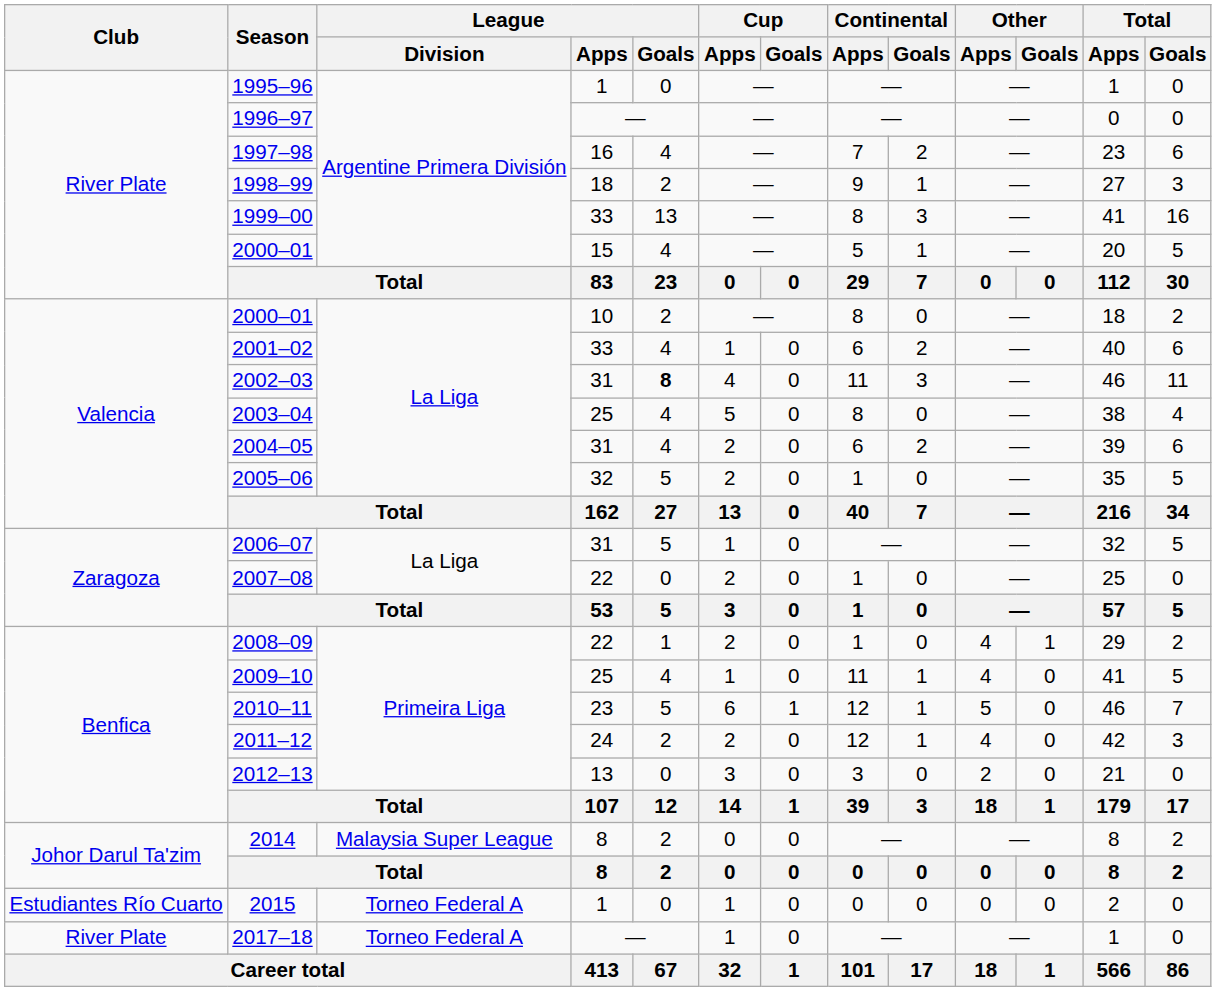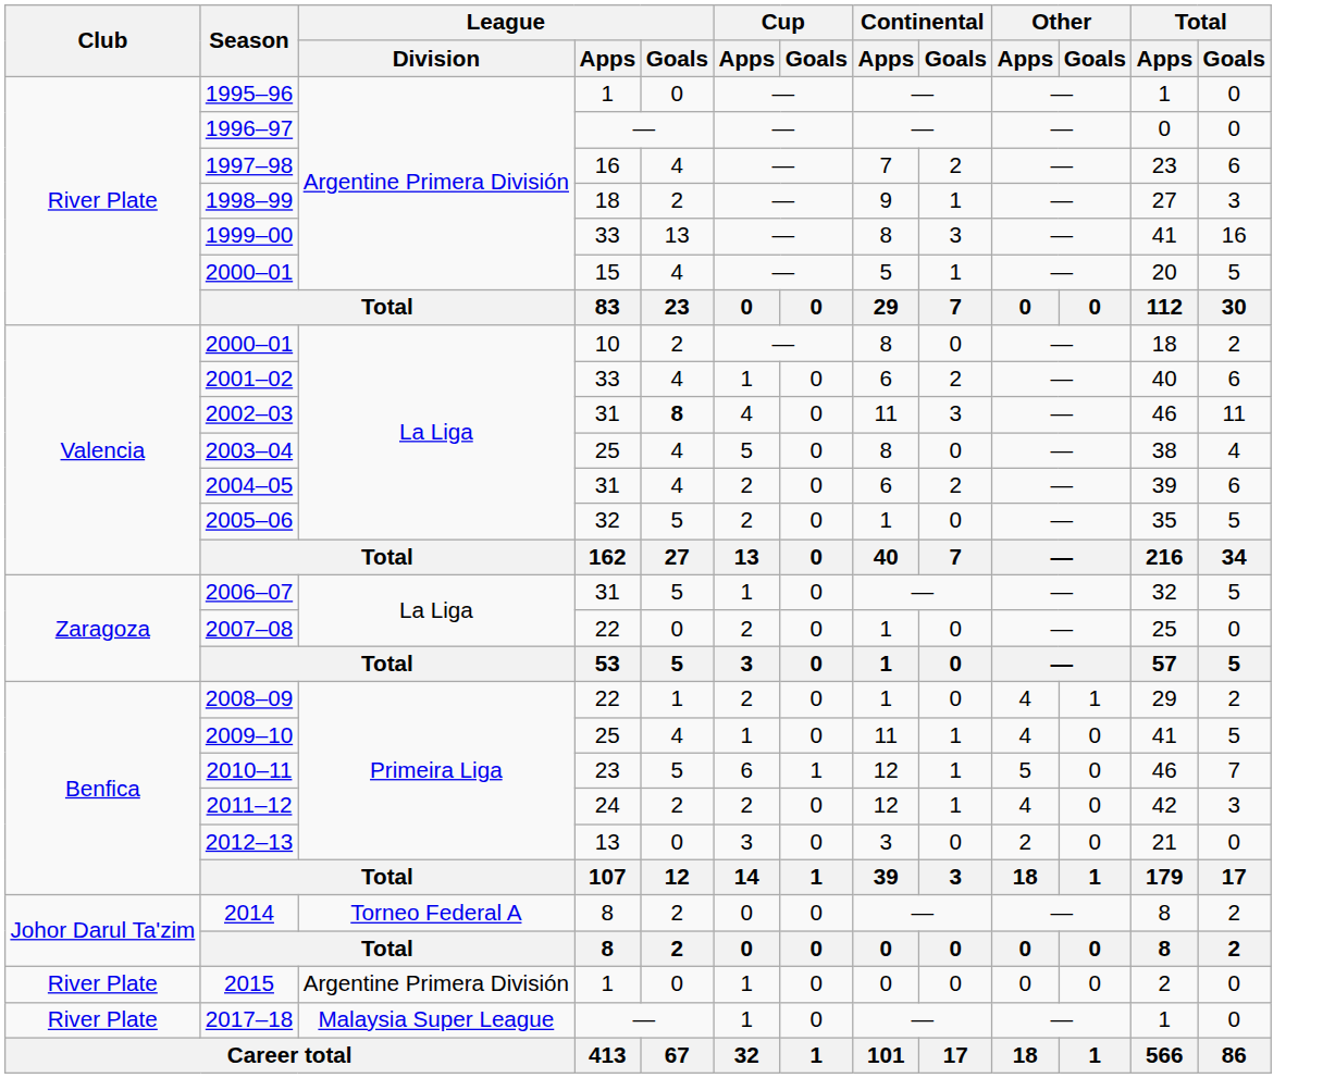2014 | League / Division: Malaysia Super League -> Torneo Federal A
2015 | Club: Estudiantes Río Cuarto -> River Plate
2015 | League / Division: Torneo Federal A -> Argentine Primera División
2017–18 | League / Division: Torneo Federal A -> Malaysia Super League
